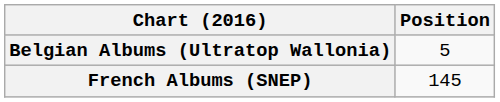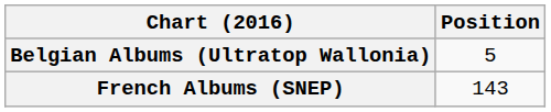French Albums (SNEP) | Position: 145 -> 143
